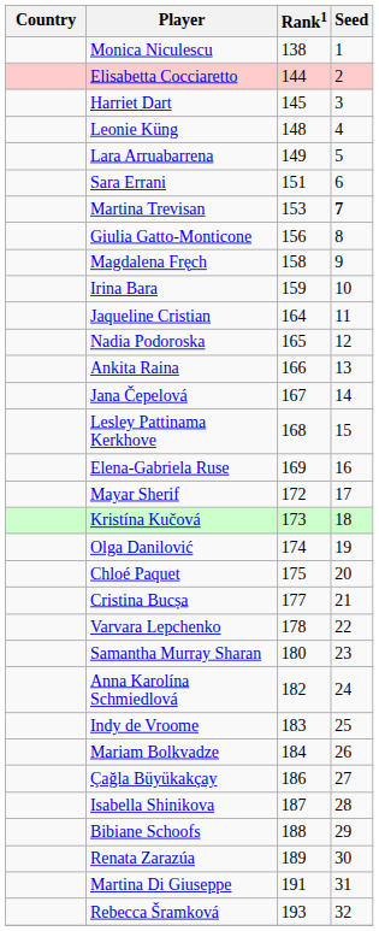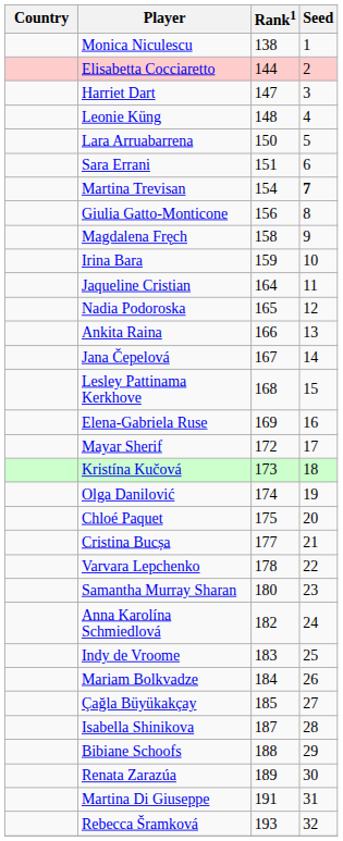Harriet Dart | Rank1: 145 -> 147
Lara Arruabarrena | Rank1: 149 -> 150
Martina Trevisan | Rank1: 153 -> 154
Çağla Büyükakçay | Rank1: 186 -> 185
